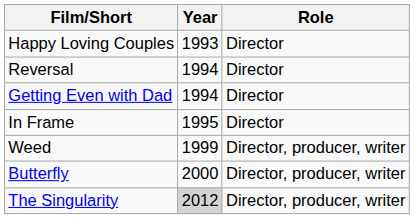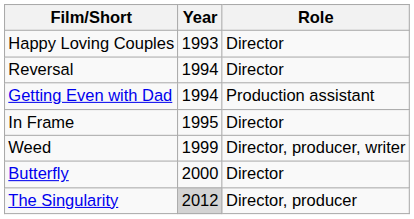Getting Even with Dad | Role: Director -> Production assistant
Butterfly | Role: Director, producer, writer -> Director
The Singularity | Role: Director, producer, writer -> Director, producer
